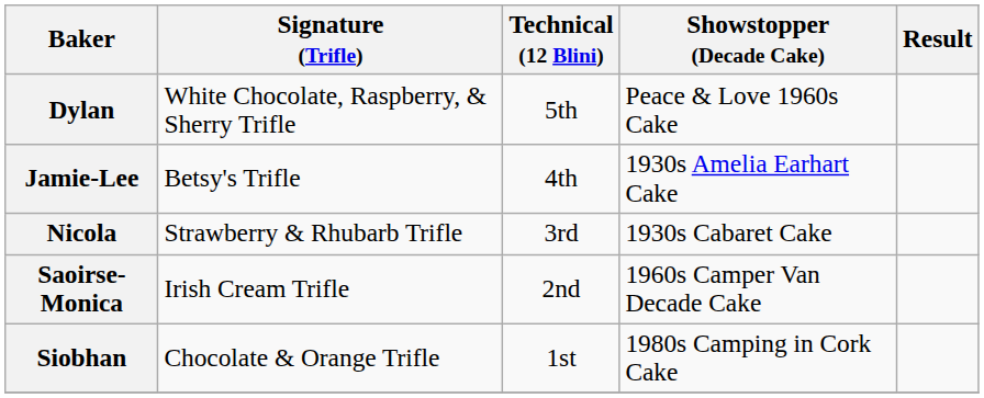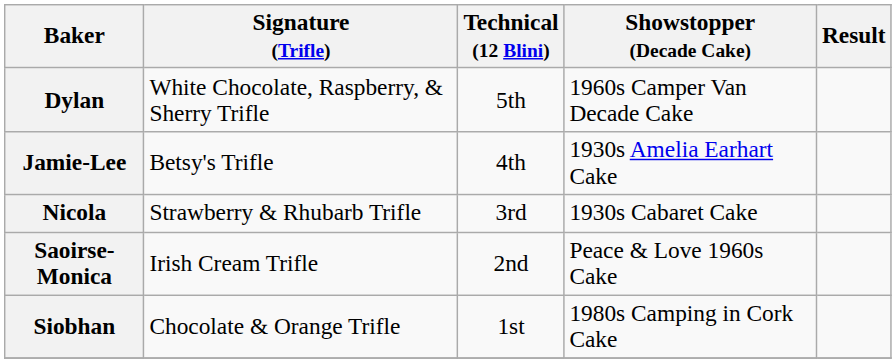Dylan | Showstopper (Decade Cake): Peace & Love 1960s Cake -> 1960s Camper Van Decade Cake
Saoirse-Monica | Showstopper (Decade Cake): 1960s Camper Van Decade Cake -> Peace & Love 1960s Cake
